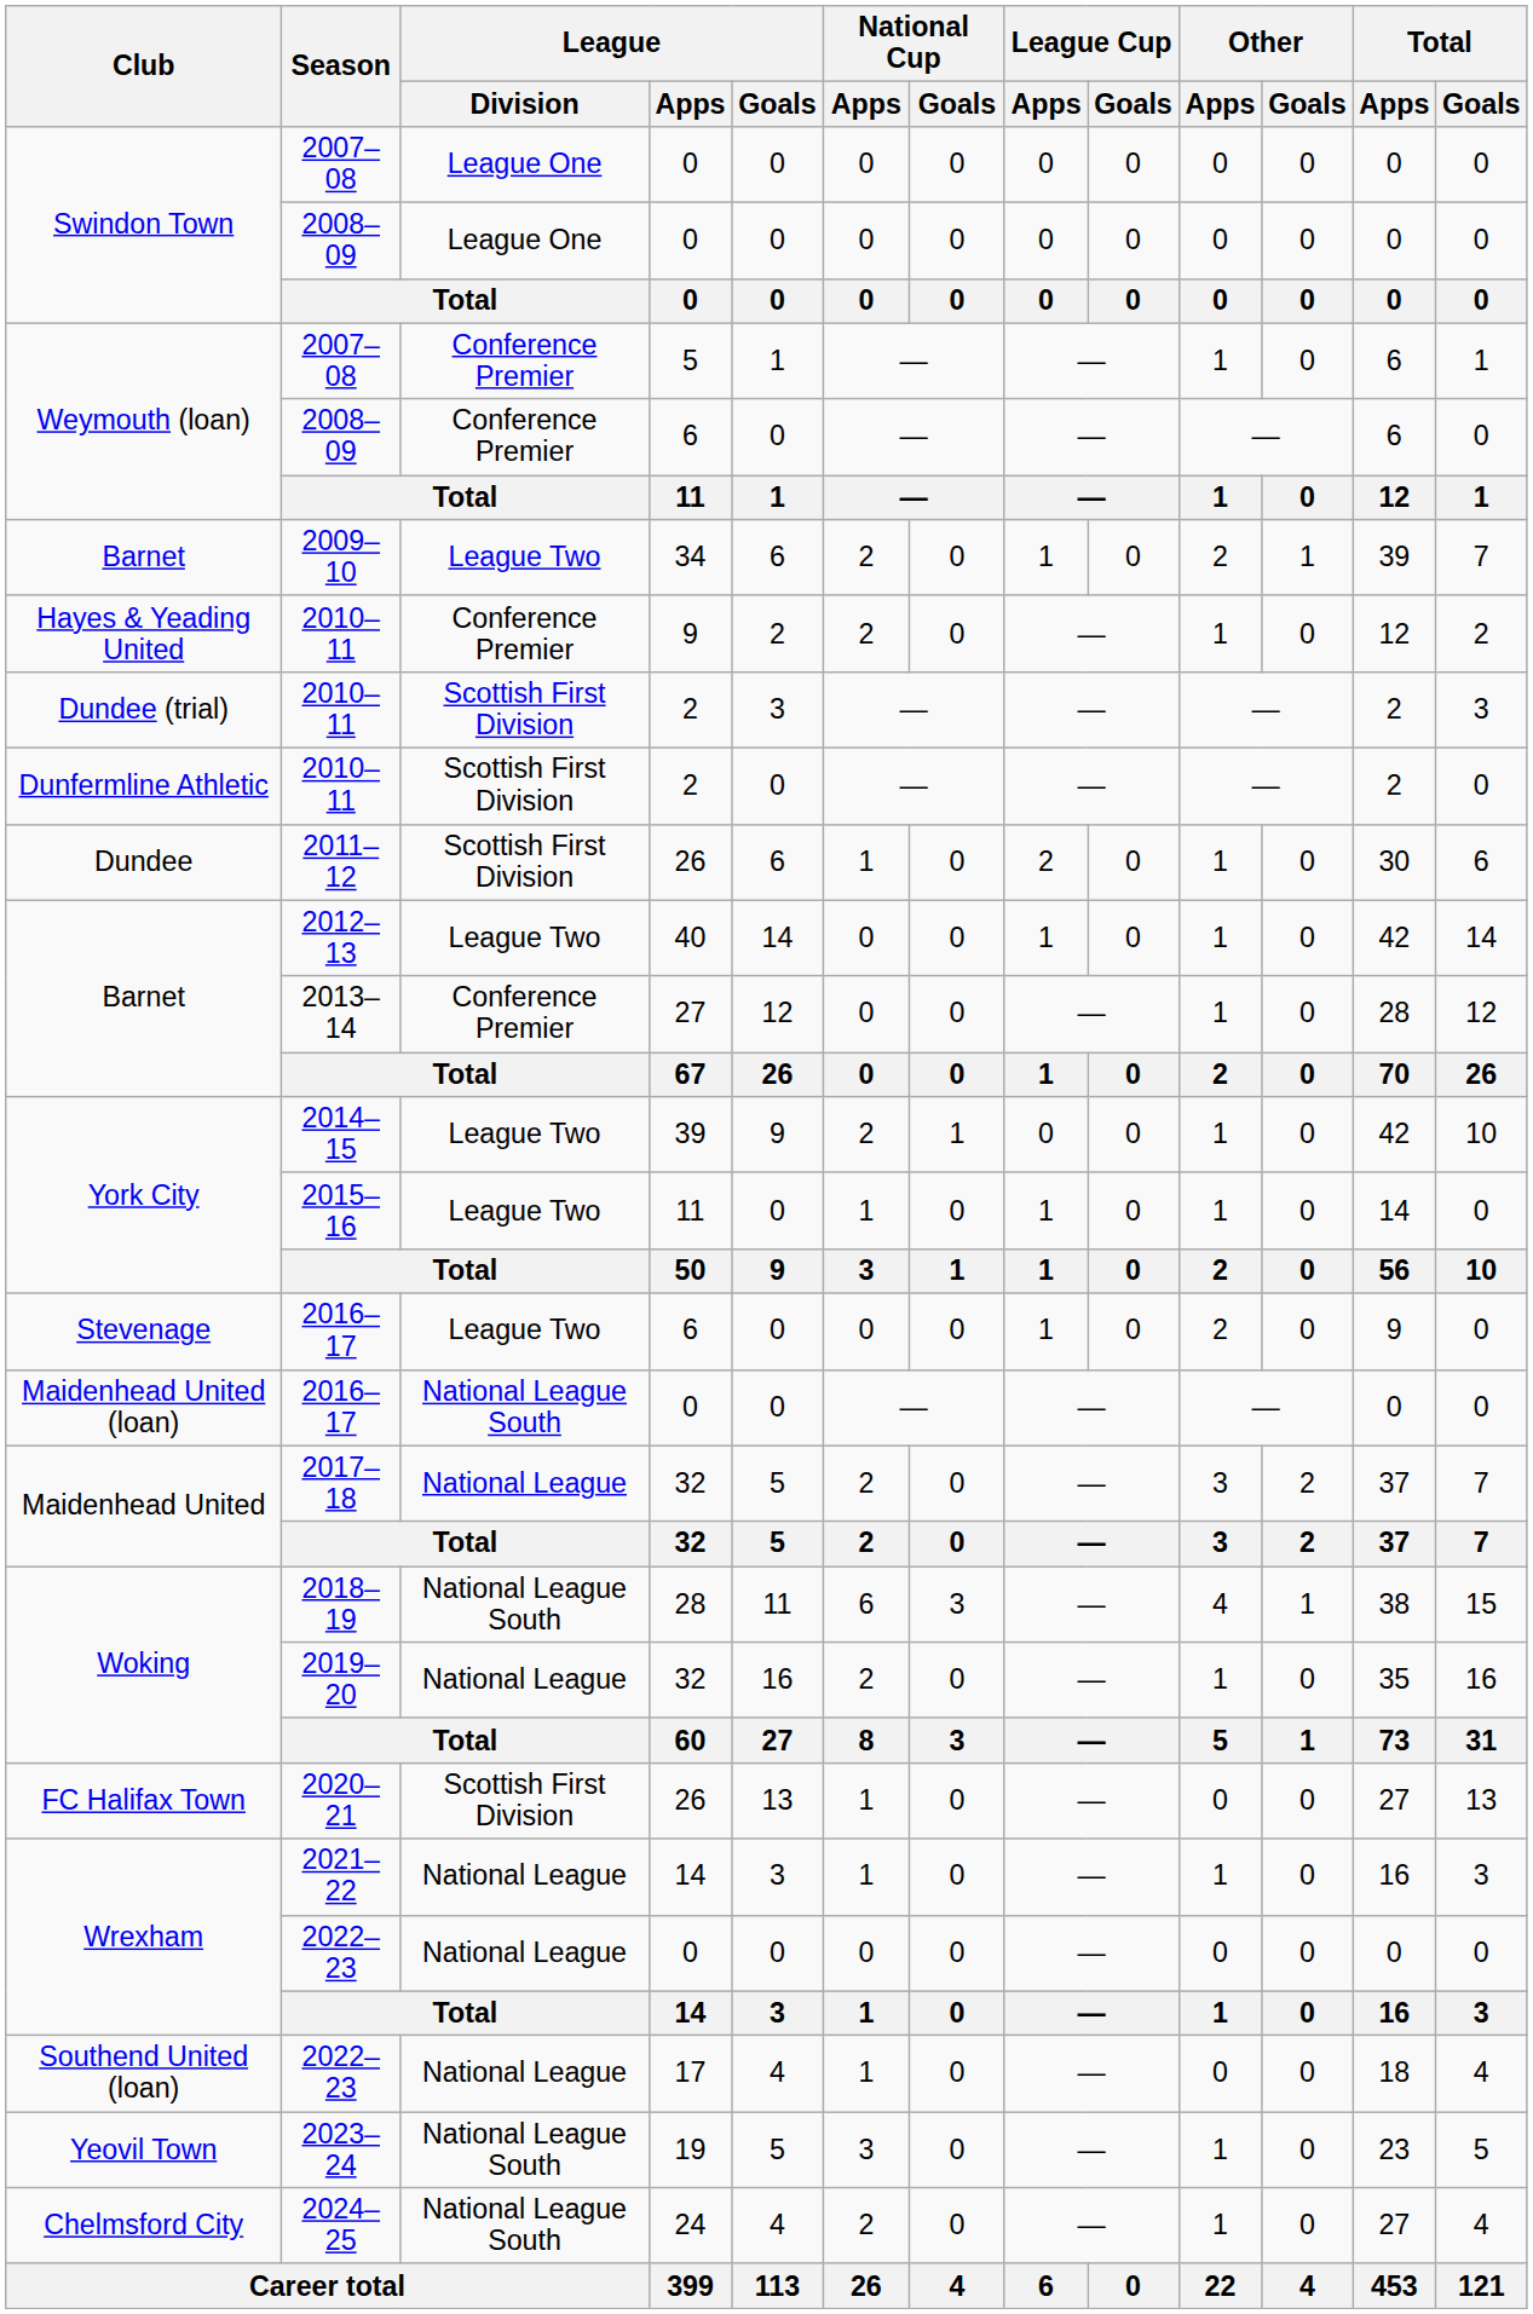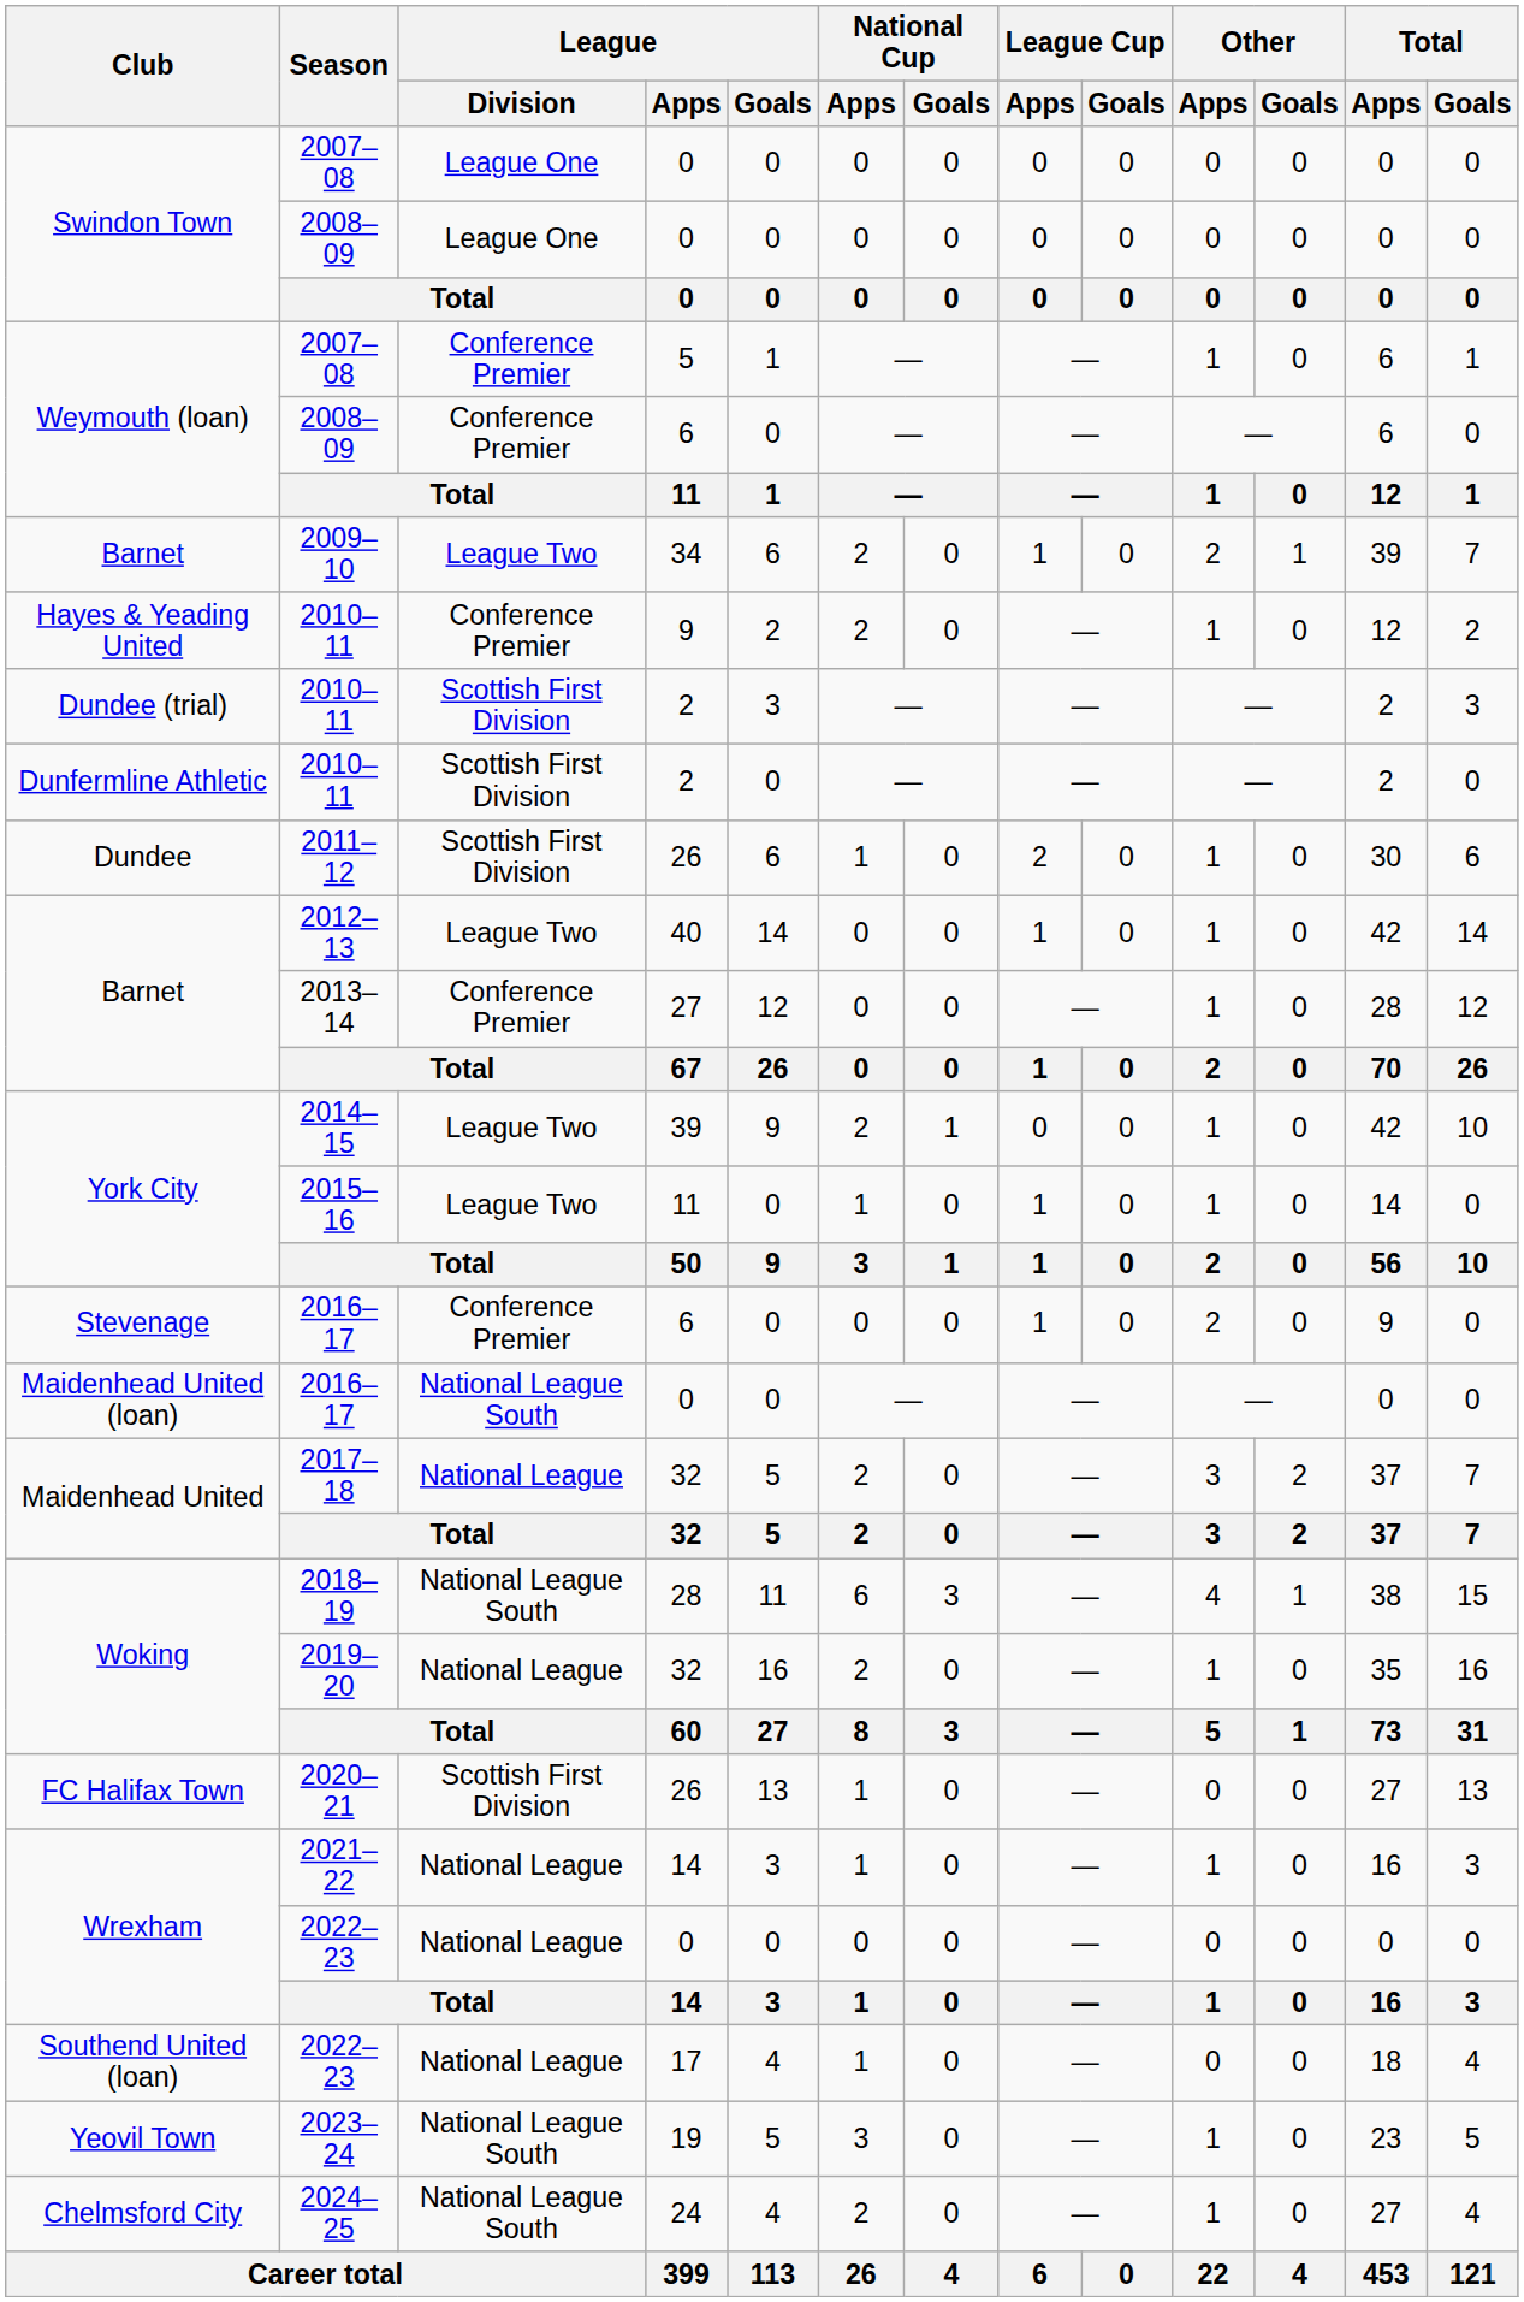Stevenage / 2016–17 | League / Division: League Two -> Conference Premier
